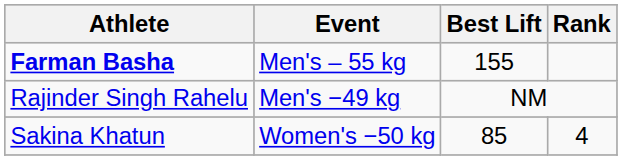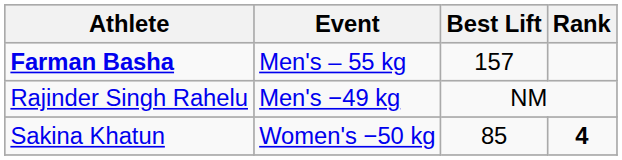Farman Basha | Best Lift: 155 -> 157
Sakina Khatun | Rank: normal -> bold
